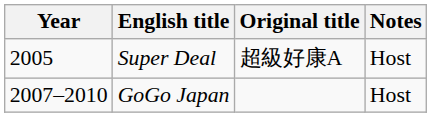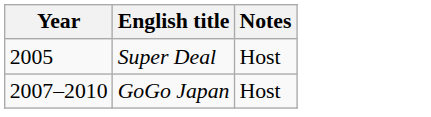- column: Original title | 超級好康A
